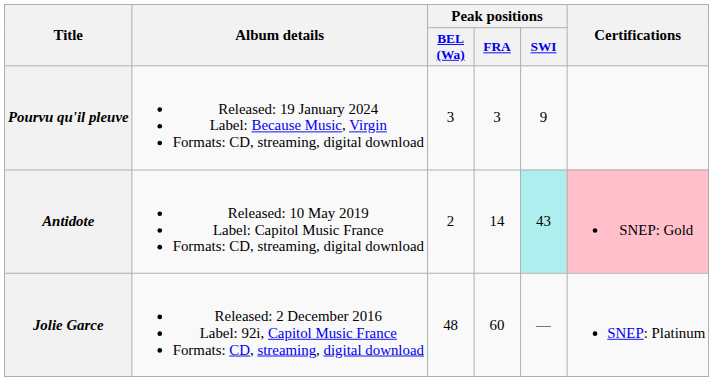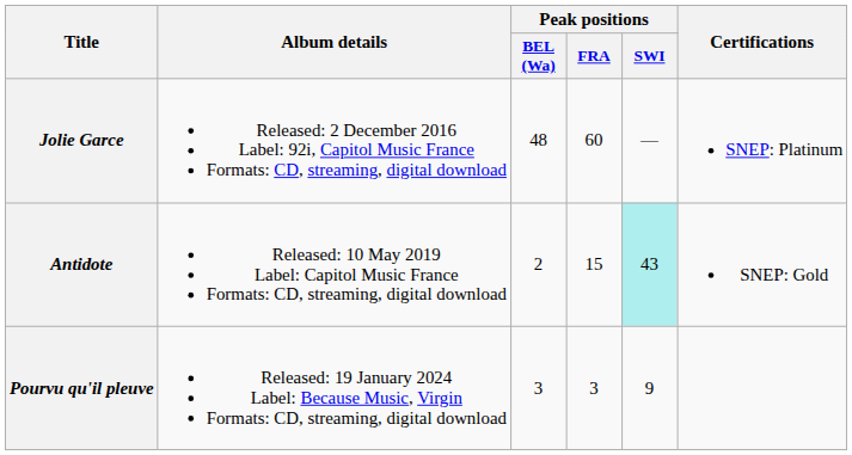rows swapped: Jolie Garce <-> Pourvu qu'il pleuve
Antidote | Peak positions / FRA: 14 -> 15
Antidote | Certifications: pink background -> no background
